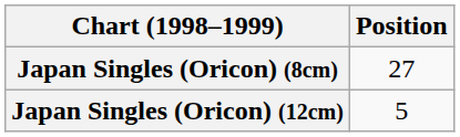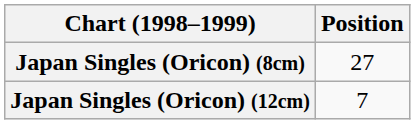Japan Singles (Oricon) (12cm) | Position: 5 -> 7
